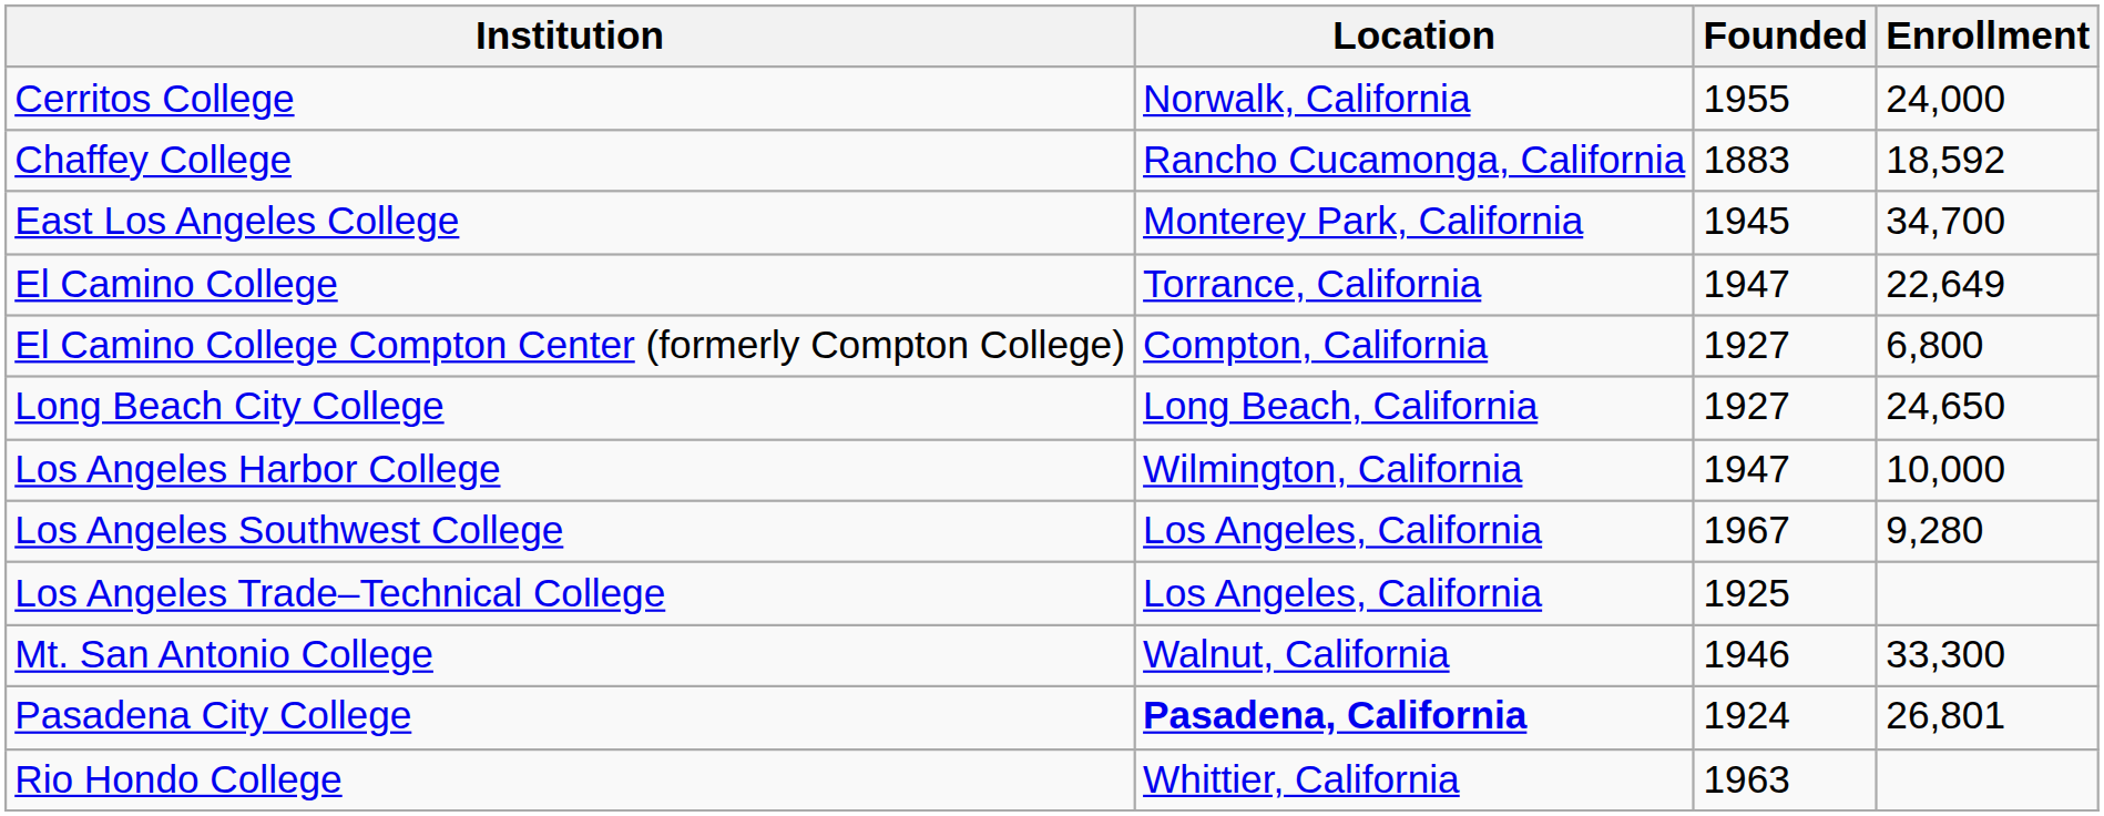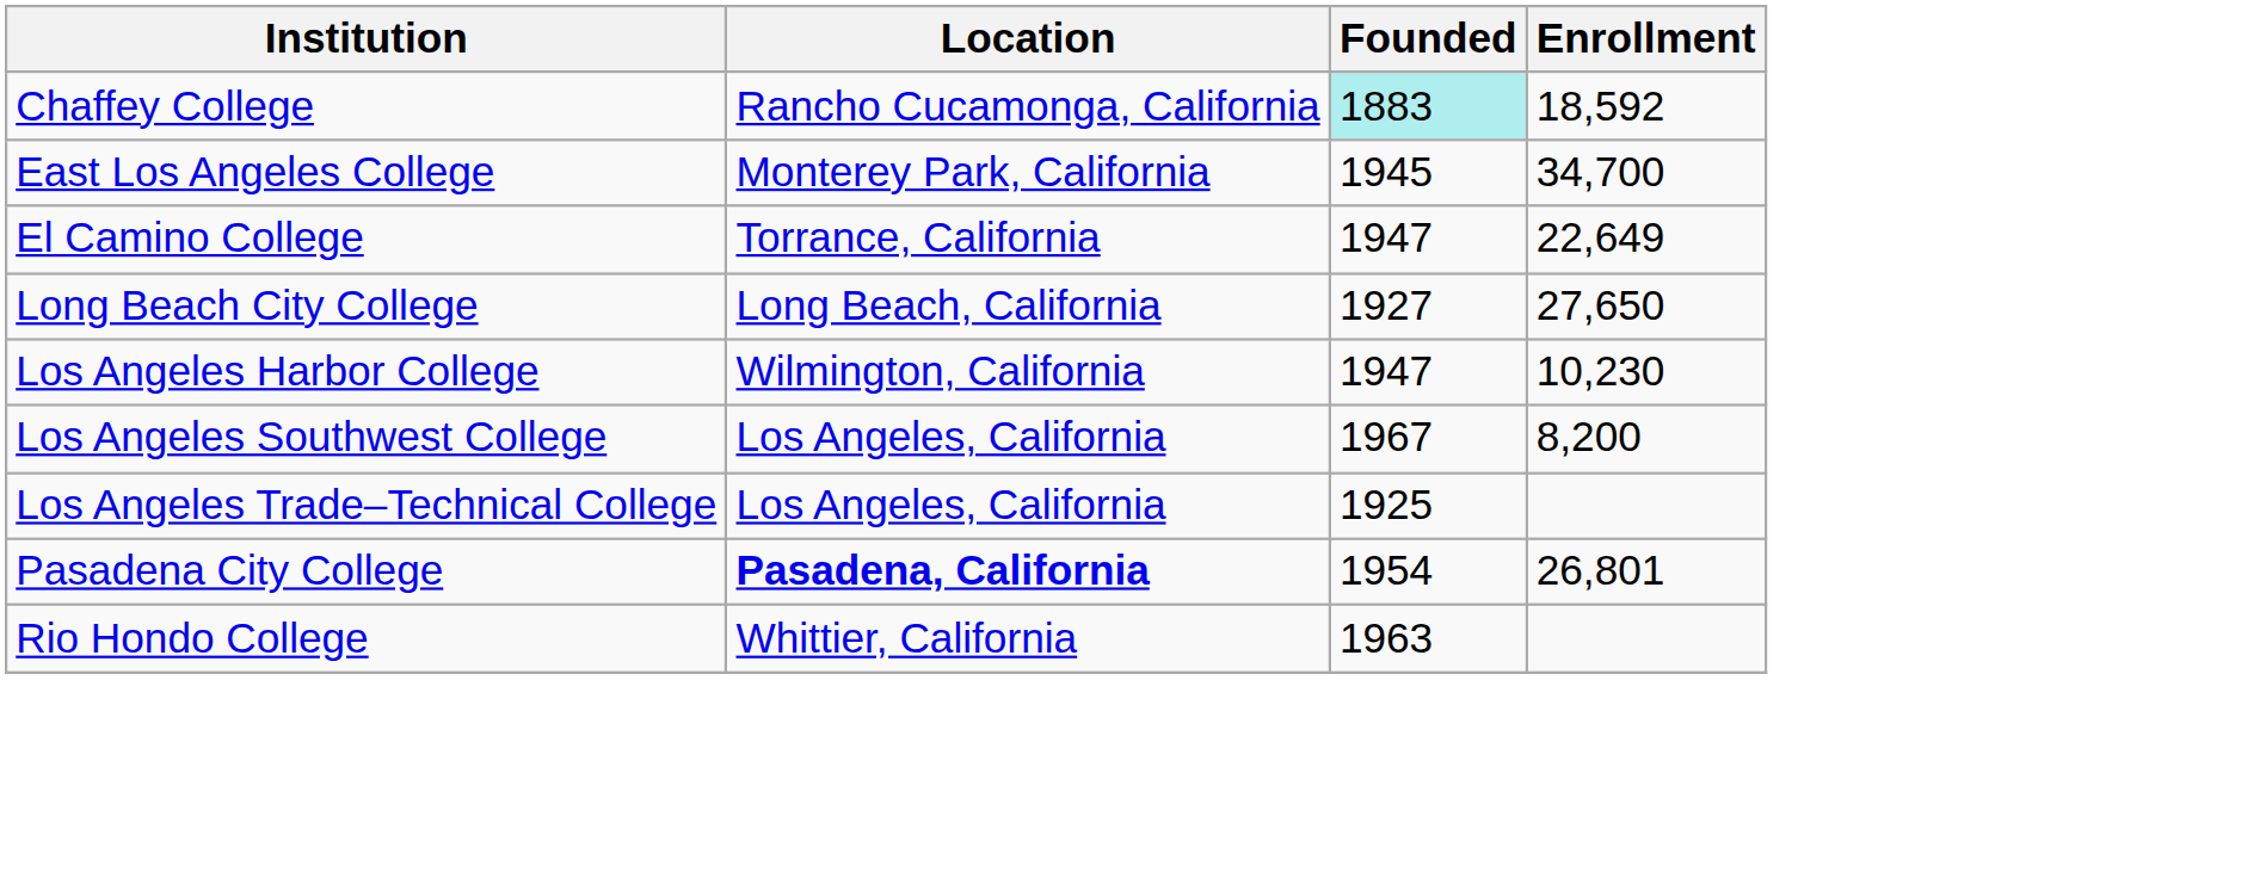- row: Cerritos College | Norwalk, California | 1955 | 24,000
Chaffey College | Founded: no background -> paleturquoise background
- row: El Camino College Compton Center (formerly Compton College) | Compton, California | 1927 | 6,800
Long Beach City College | Enrollment: 24,650 -> 27,650
Los Angeles Harbor College | Enrollment: 10,000 -> 10,230
Los Angeles Southwest College | Enrollment: 9,280 -> 8,200
- row: Mt. San Antonio College | Walnut, California | 1946 | 33,300
Pasadena City College | Founded: 1924 -> 1954
